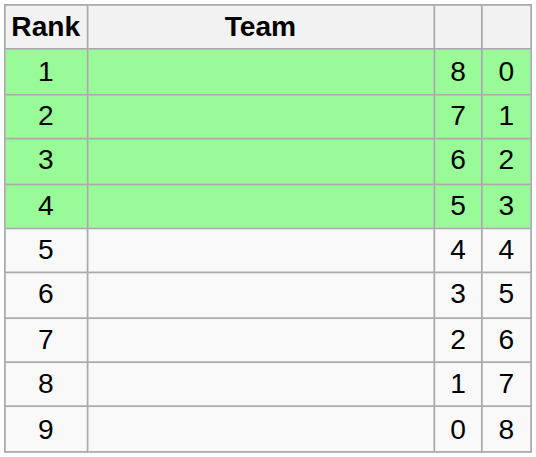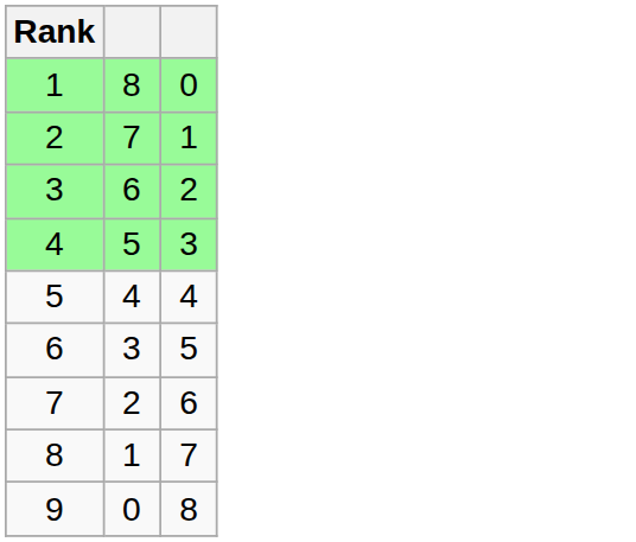- column: Team
